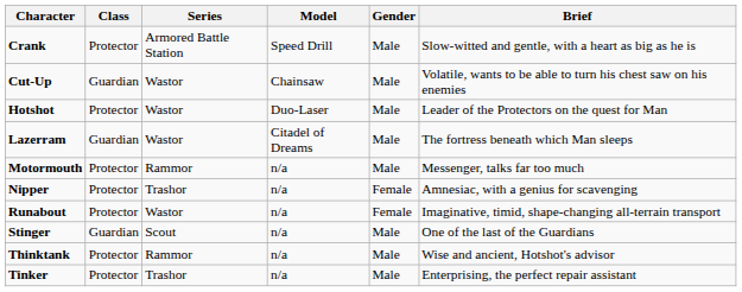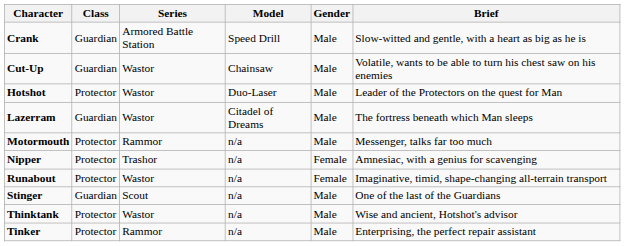Crank | Class: Protector -> Guardian
Thinktank | Series: Rammor -> Wastor
Tinker | Series: Trashor -> Rammor
